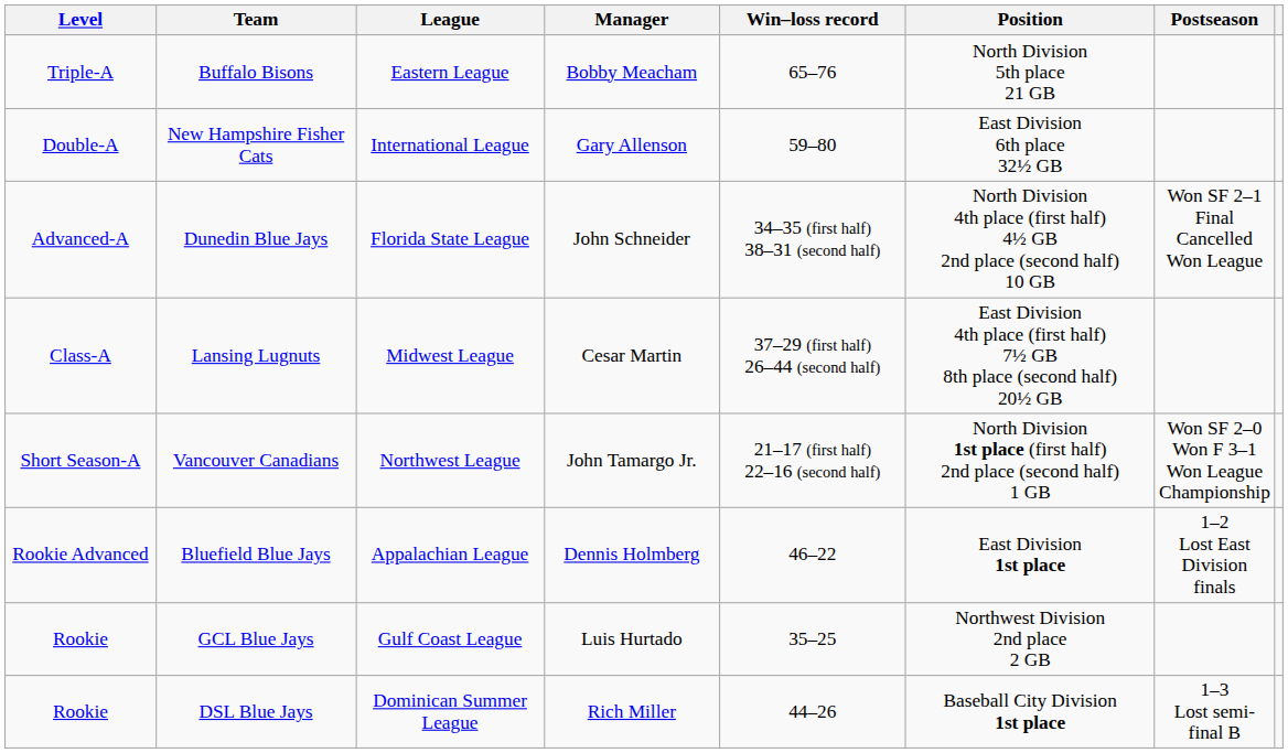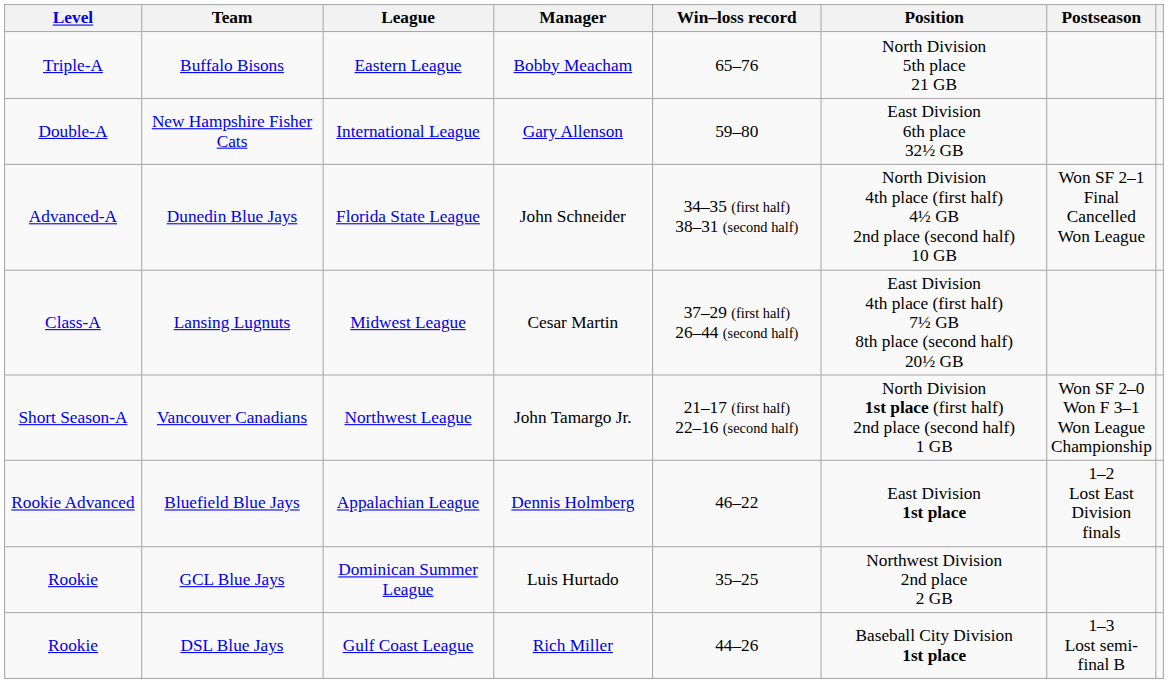GCL Blue Jays | League: Gulf Coast League -> Dominican Summer League
DSL Blue Jays | League: Dominican Summer League -> Gulf Coast League
